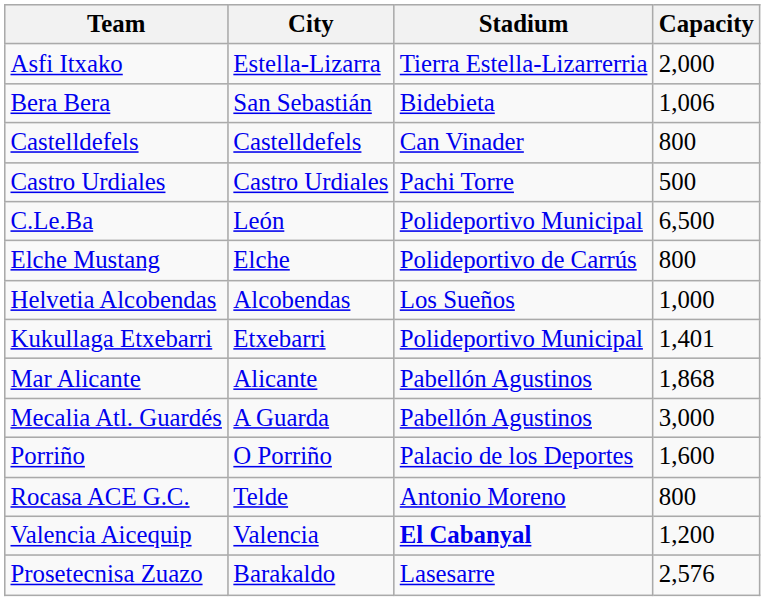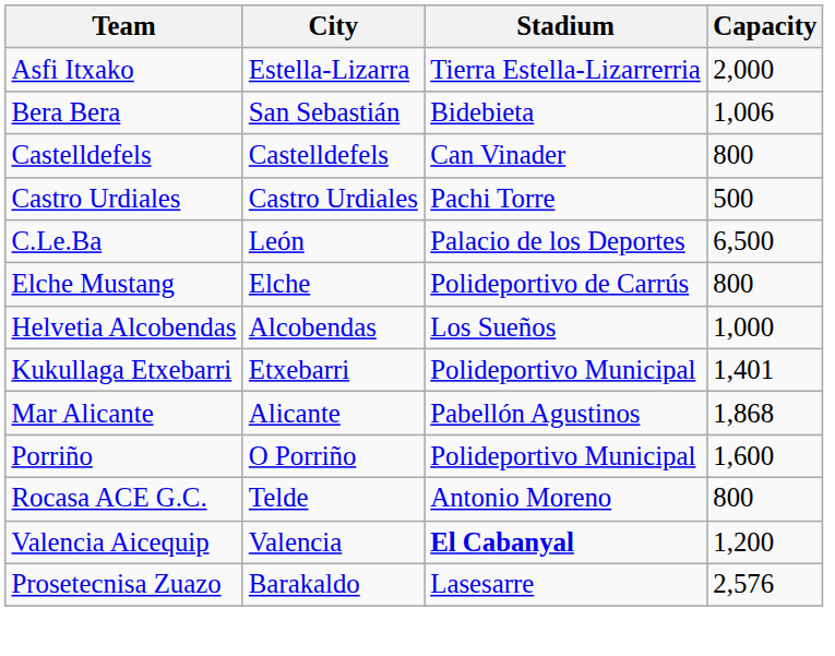C.Le.Ba | Stadium: Polideportivo Municipal -> Palacio de los Deportes
- row: Mecalia Atl. Guardés | A Guarda | Pabellón Agustinos | 3,000
Porriño | Stadium: Palacio de los Deportes -> Polideportivo Municipal
